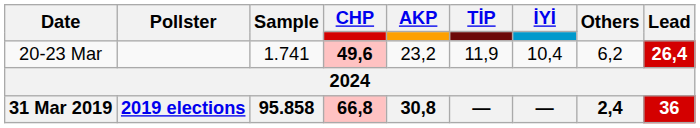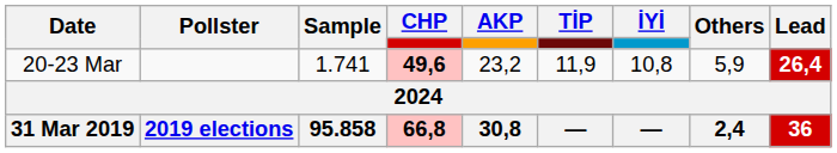20-23 Mar | İYİ: 10,4 -> 10,8
20-23 Mar | Others: 6,2 -> 5,9
